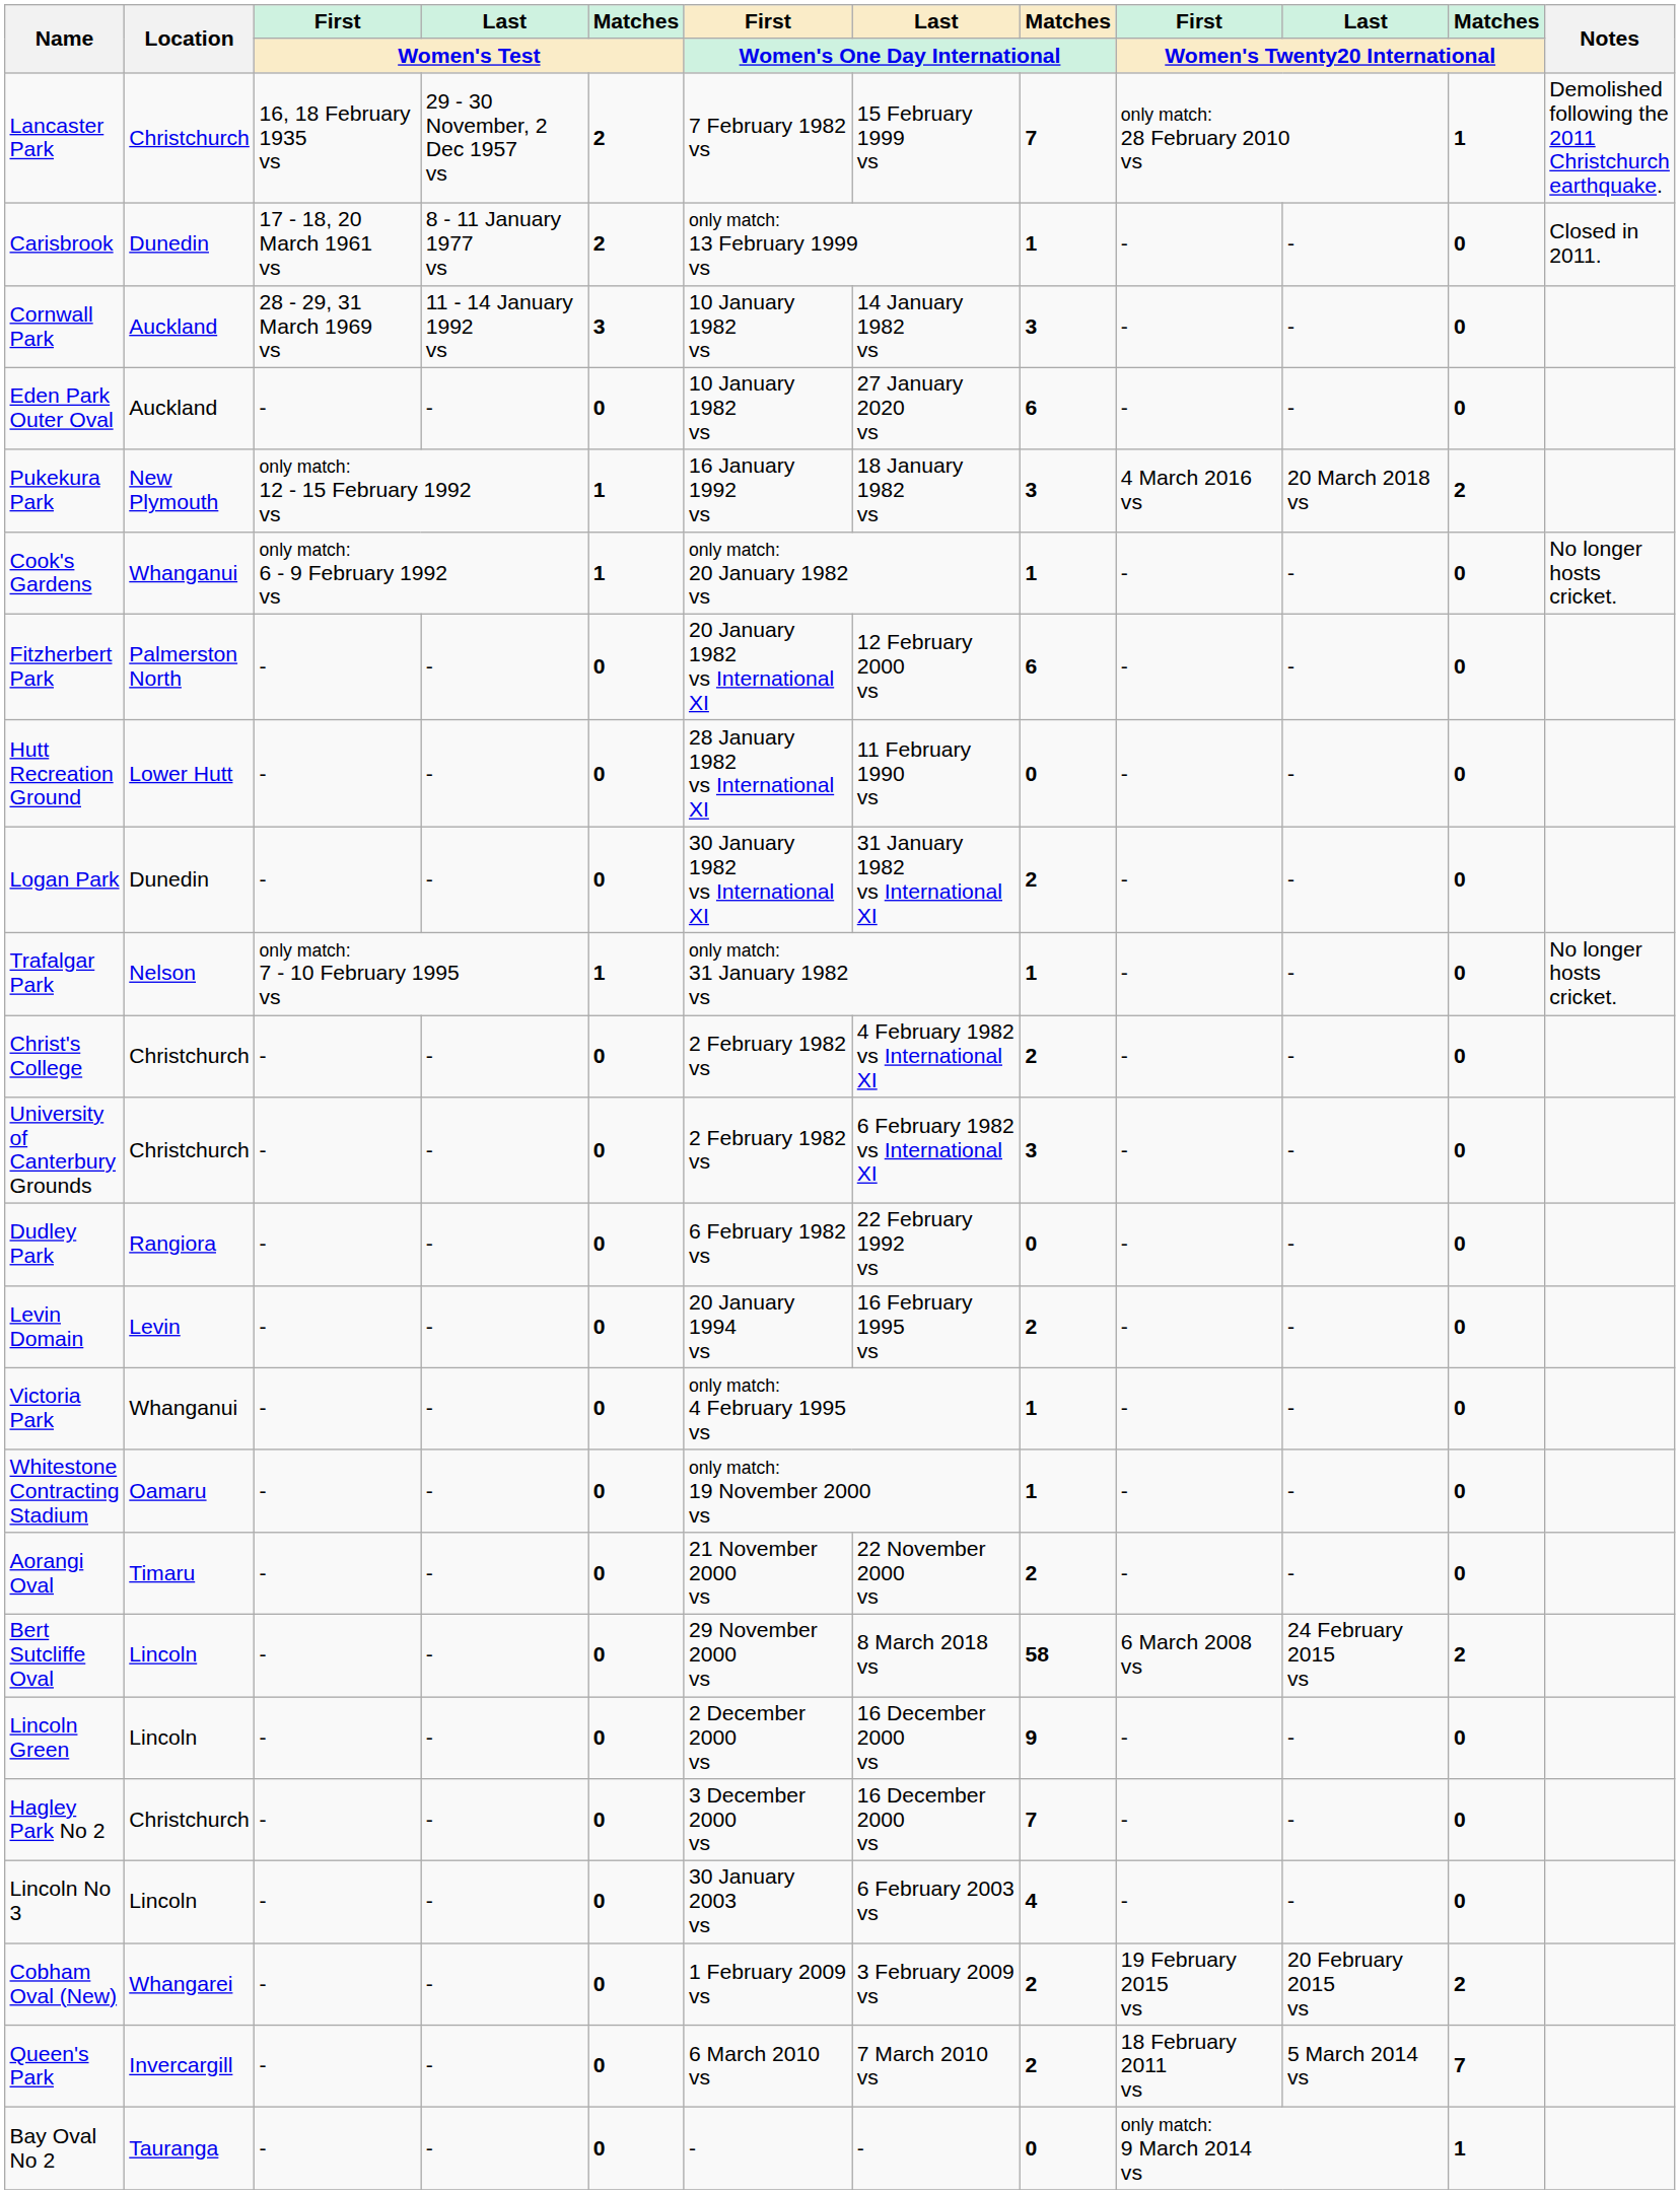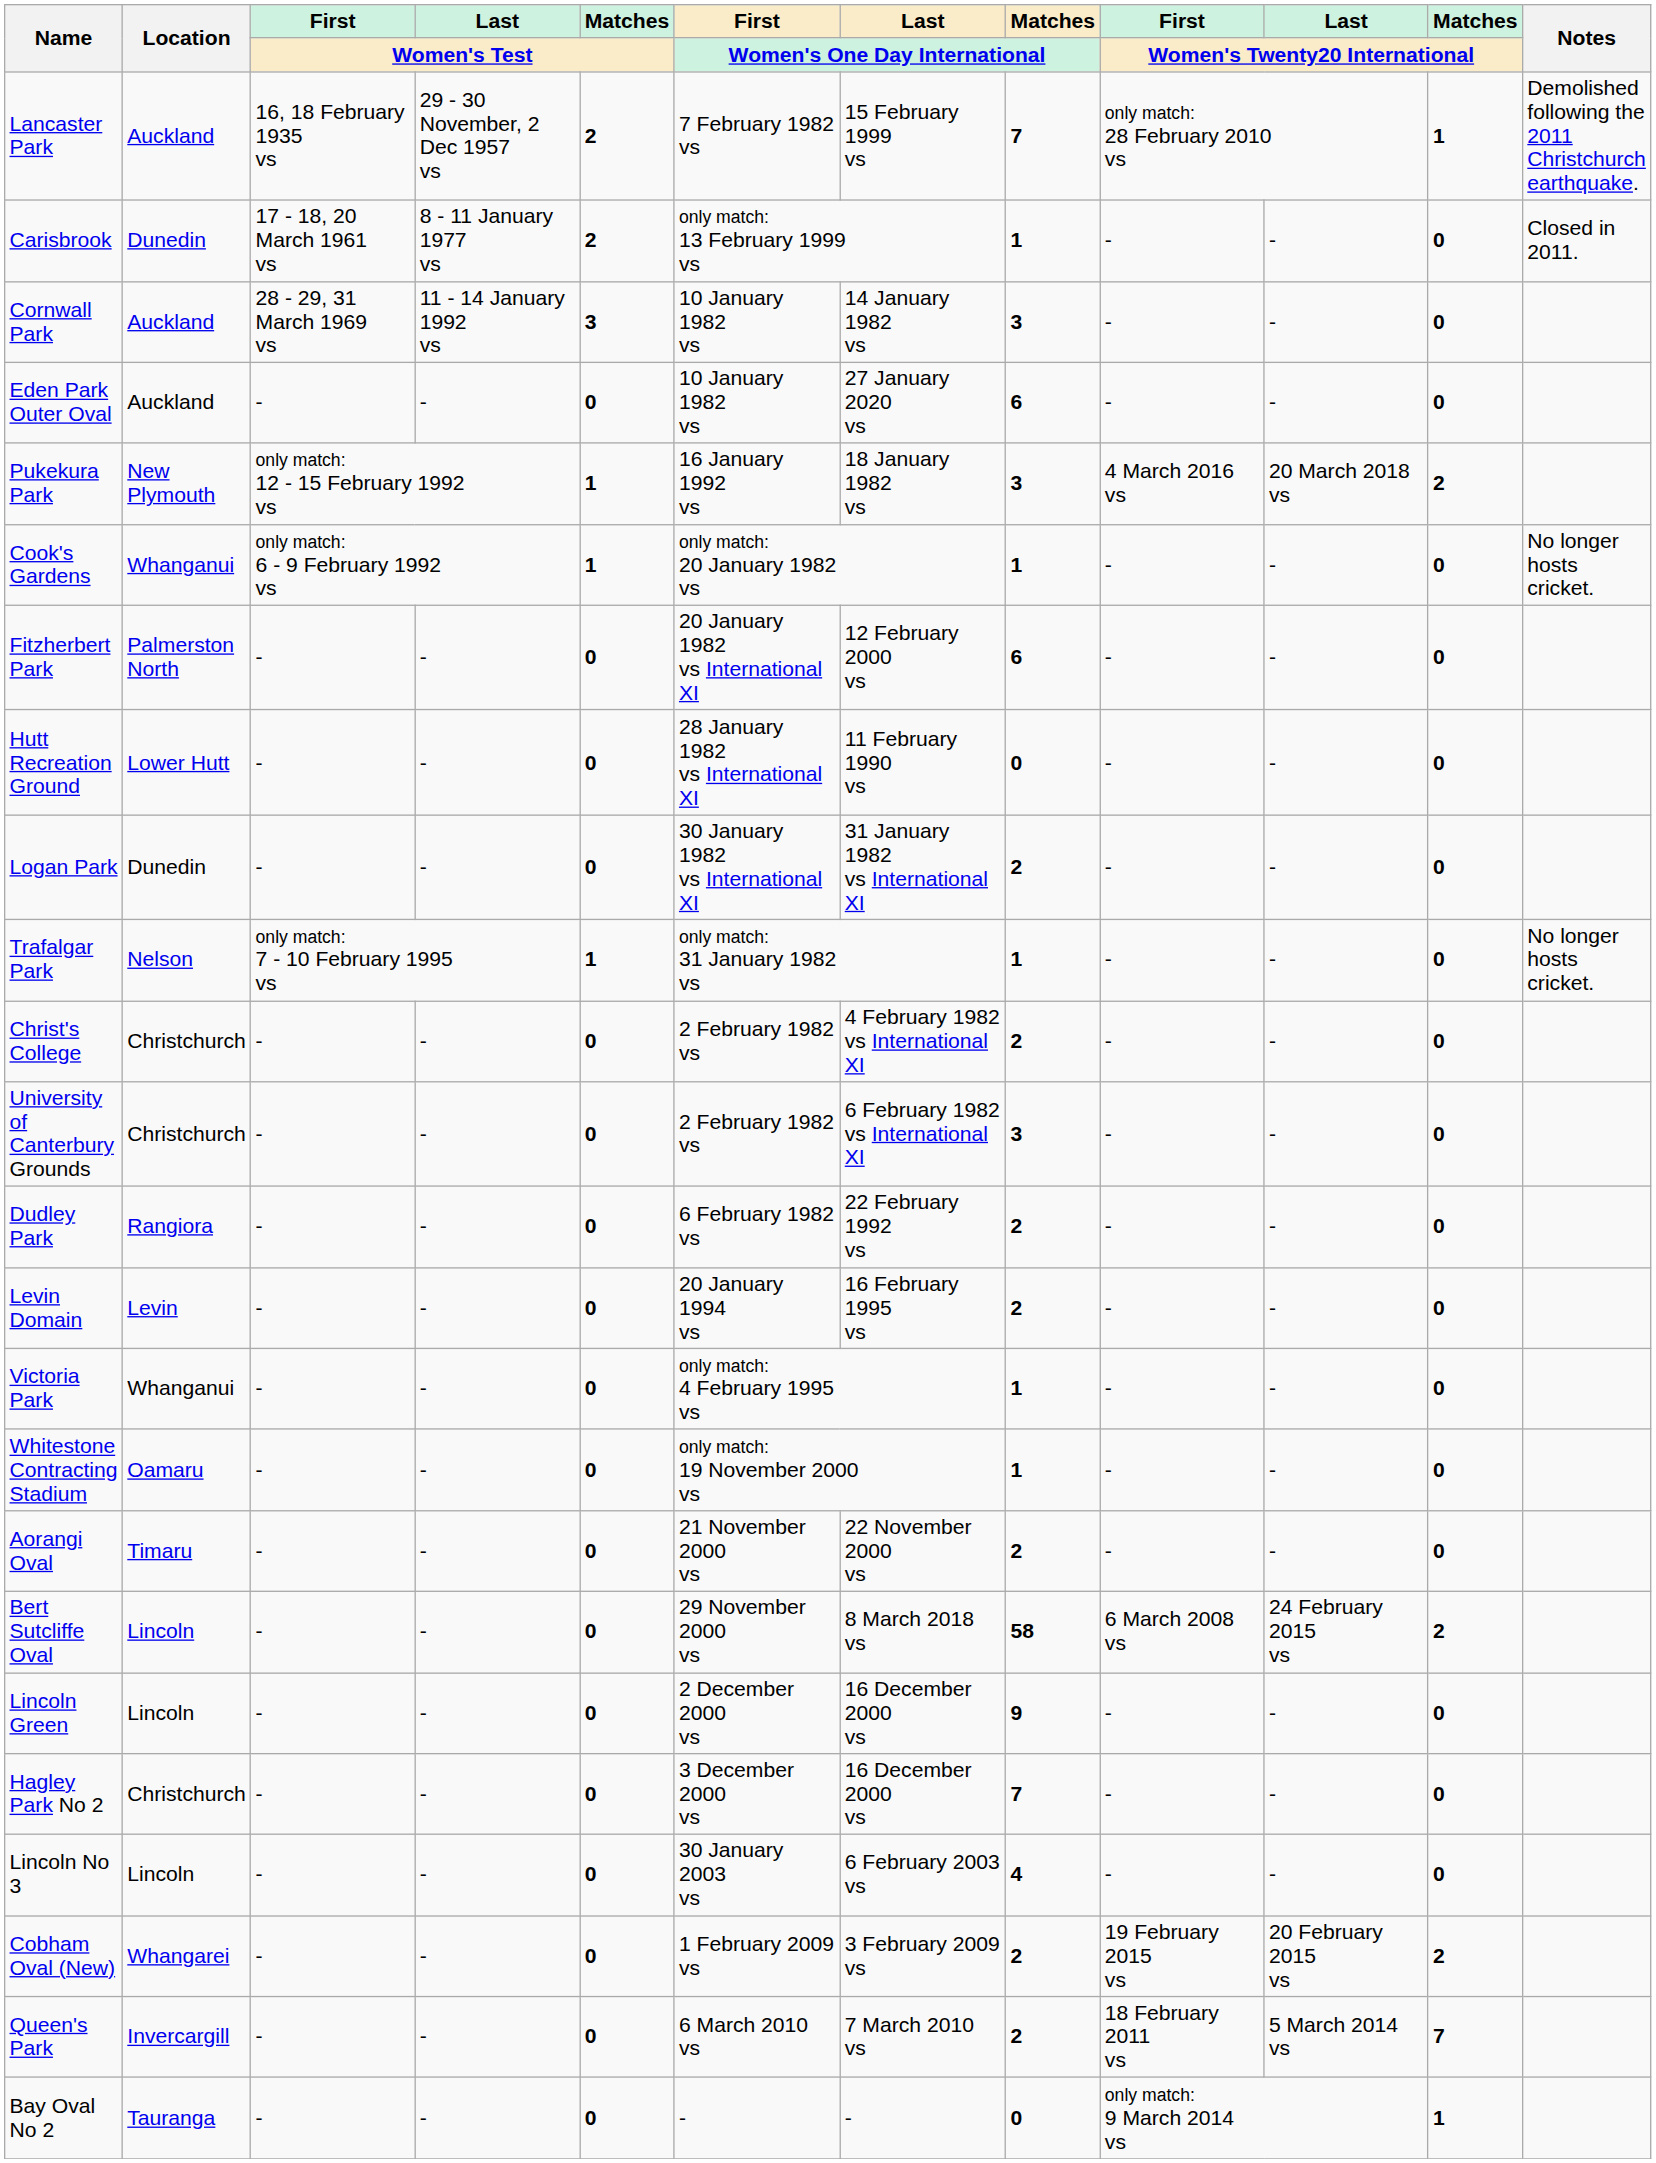Lancaster Park | Location: Christchurch -> Auckland
Dudley Park | Matches / Women's One Day International: 0 -> 2
